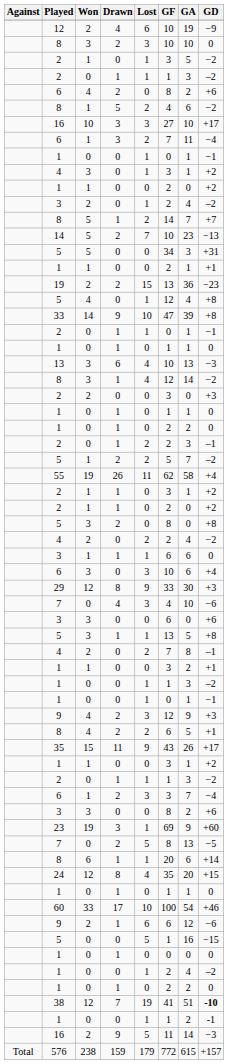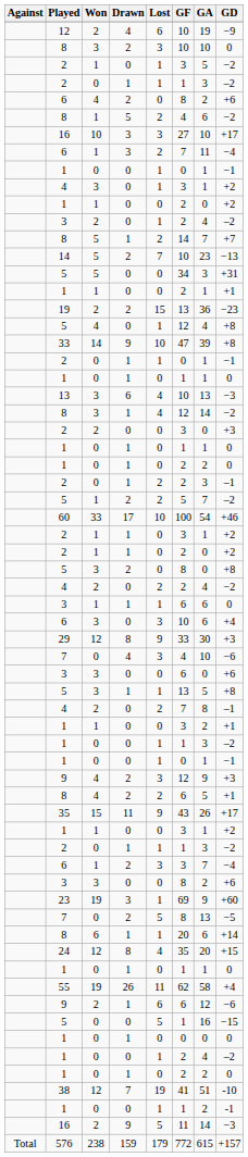rows swapped: 55 <-> 60
38 | GD: bold -> normal
